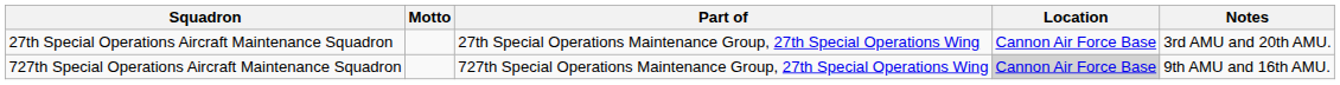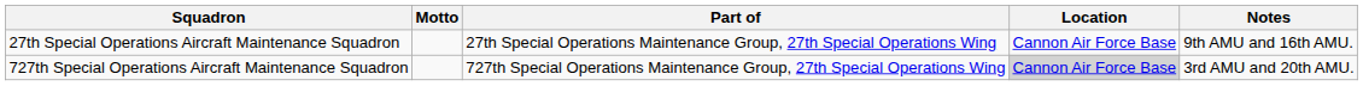27th Special Operations Aircraft Maintenance Squadron | Notes: 3rd AMU and 20th AMU. -> 9th AMU and 16th AMU.
727th Special Operations Aircraft Maintenance Squadron | Notes: 9th AMU and 16th AMU. -> 3rd AMU and 20th AMU.
